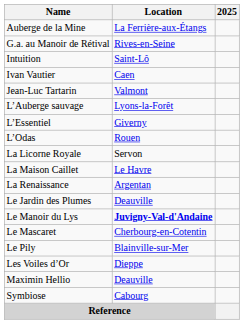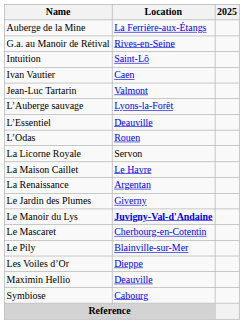L’Essentiel | Location: Giverny -> Deauville
Le Jardin des Plumes | Location: Deauville -> Giverny
